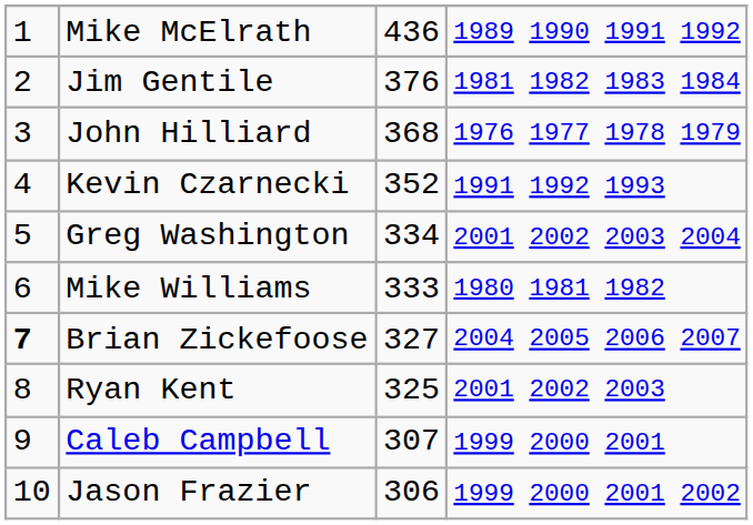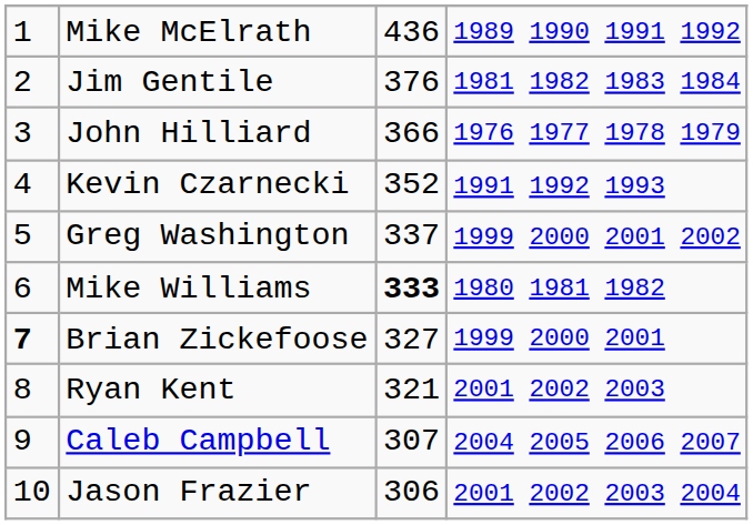John Hilliard | column 3: 368 -> 366
Greg Washington | column 3: 334 -> 337
Greg Washington | column 4: 2001 2002 2003 2004 -> 1999 2000 2001 2002
Mike Williams | column 3: normal -> bold
Brian Zickefoose | column 4: 2004 2005 2006 2007 -> 1999 2000 2001
Ryan Kent | column 3: 325 -> 321
Caleb Campbell | column 4: 1999 2000 2001 -> 2004 2005 2006 2007
Jason Frazier | column 4: 1999 2000 2001 2002 -> 2001 2002 2003 2004
